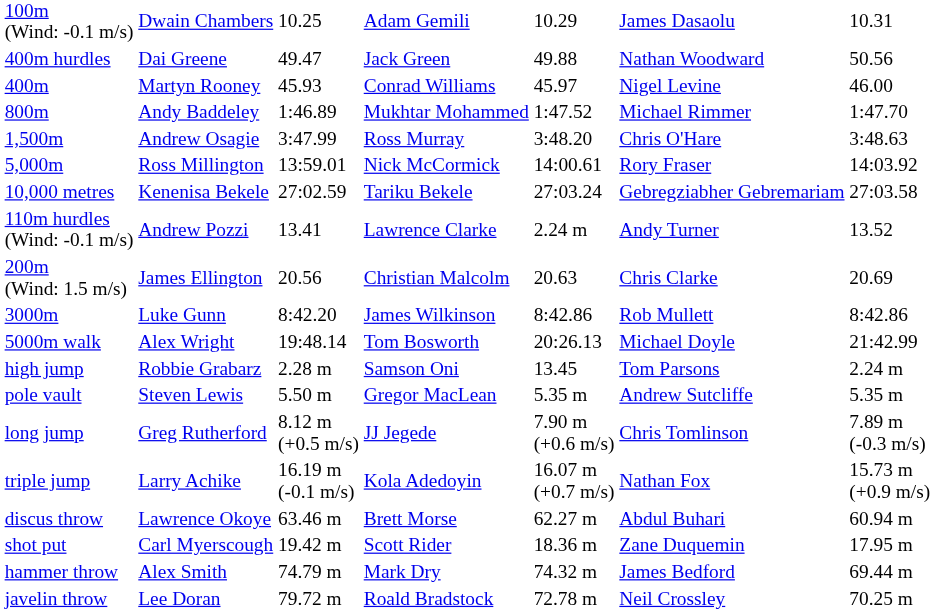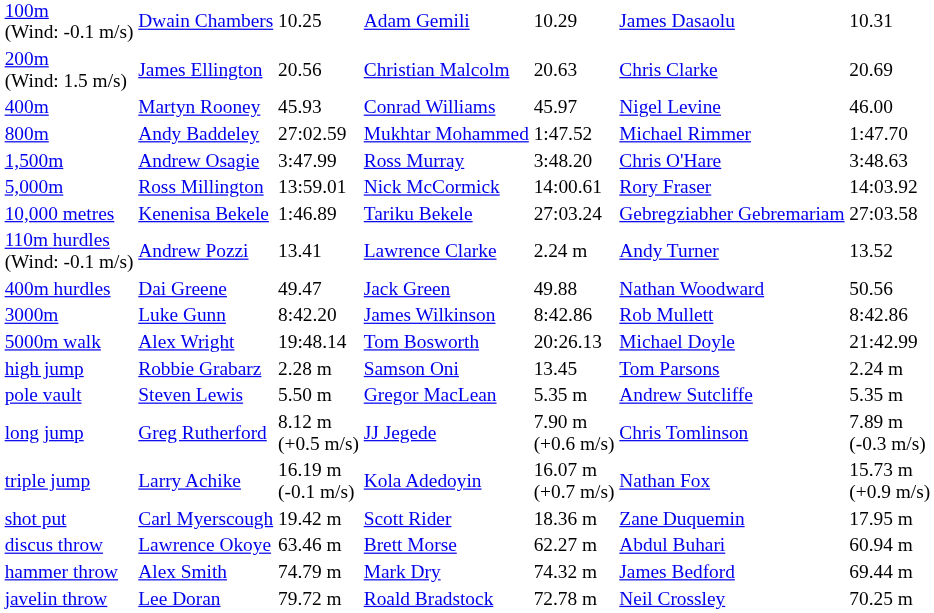rows swapped: 200m (Wind: 1.5 m/s) <-> 400m hurdles
800m | column 3: 1:46.89 -> 27:02.59
10,000 metres | column 3: 27:02.59 -> 1:46.89
rows swapped: shot put <-> discus throw
